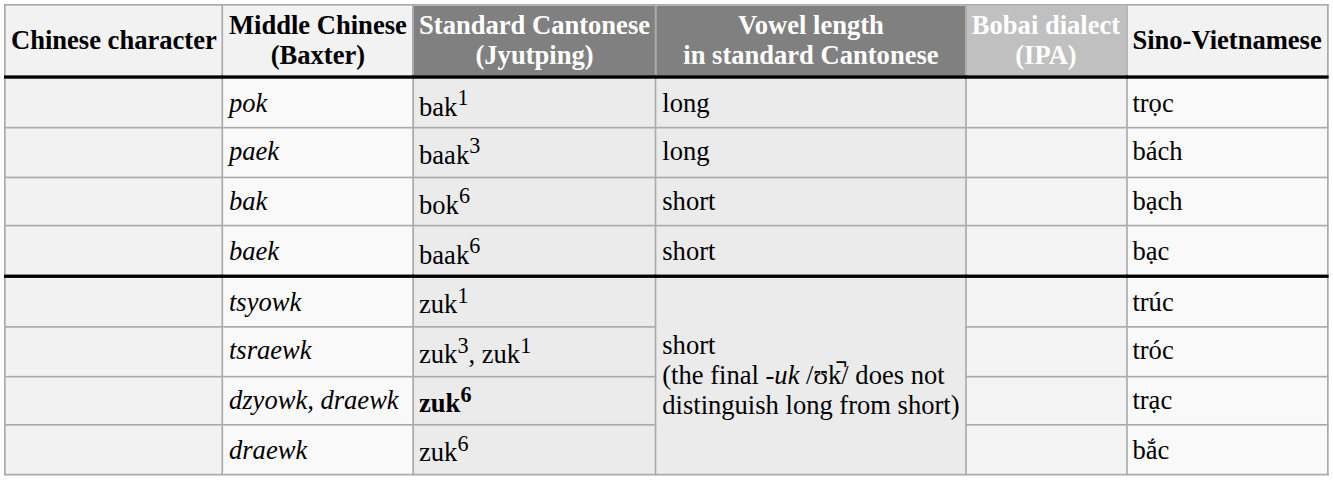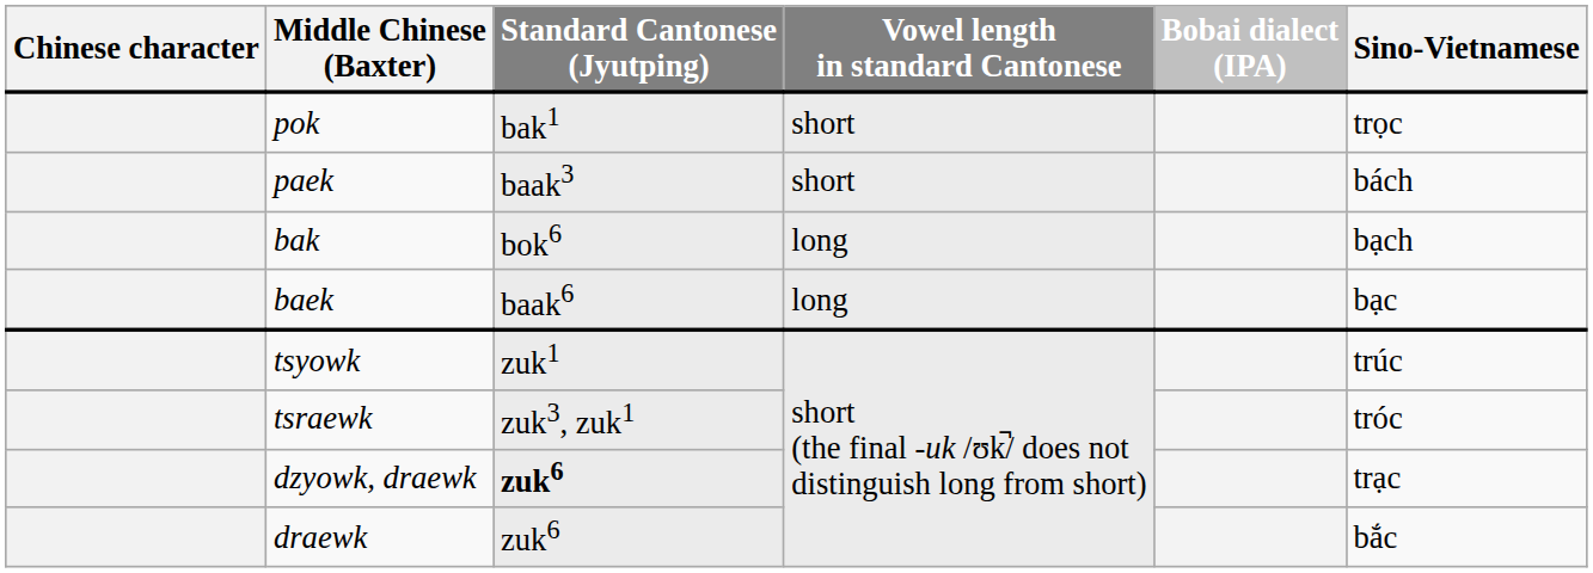pok | Vowel length in standard Cantonese: long -> short
paek | Vowel length in standard Cantonese: long -> short
bak | Vowel length in standard Cantonese: short -> long
baek | Vowel length in standard Cantonese: short -> long
